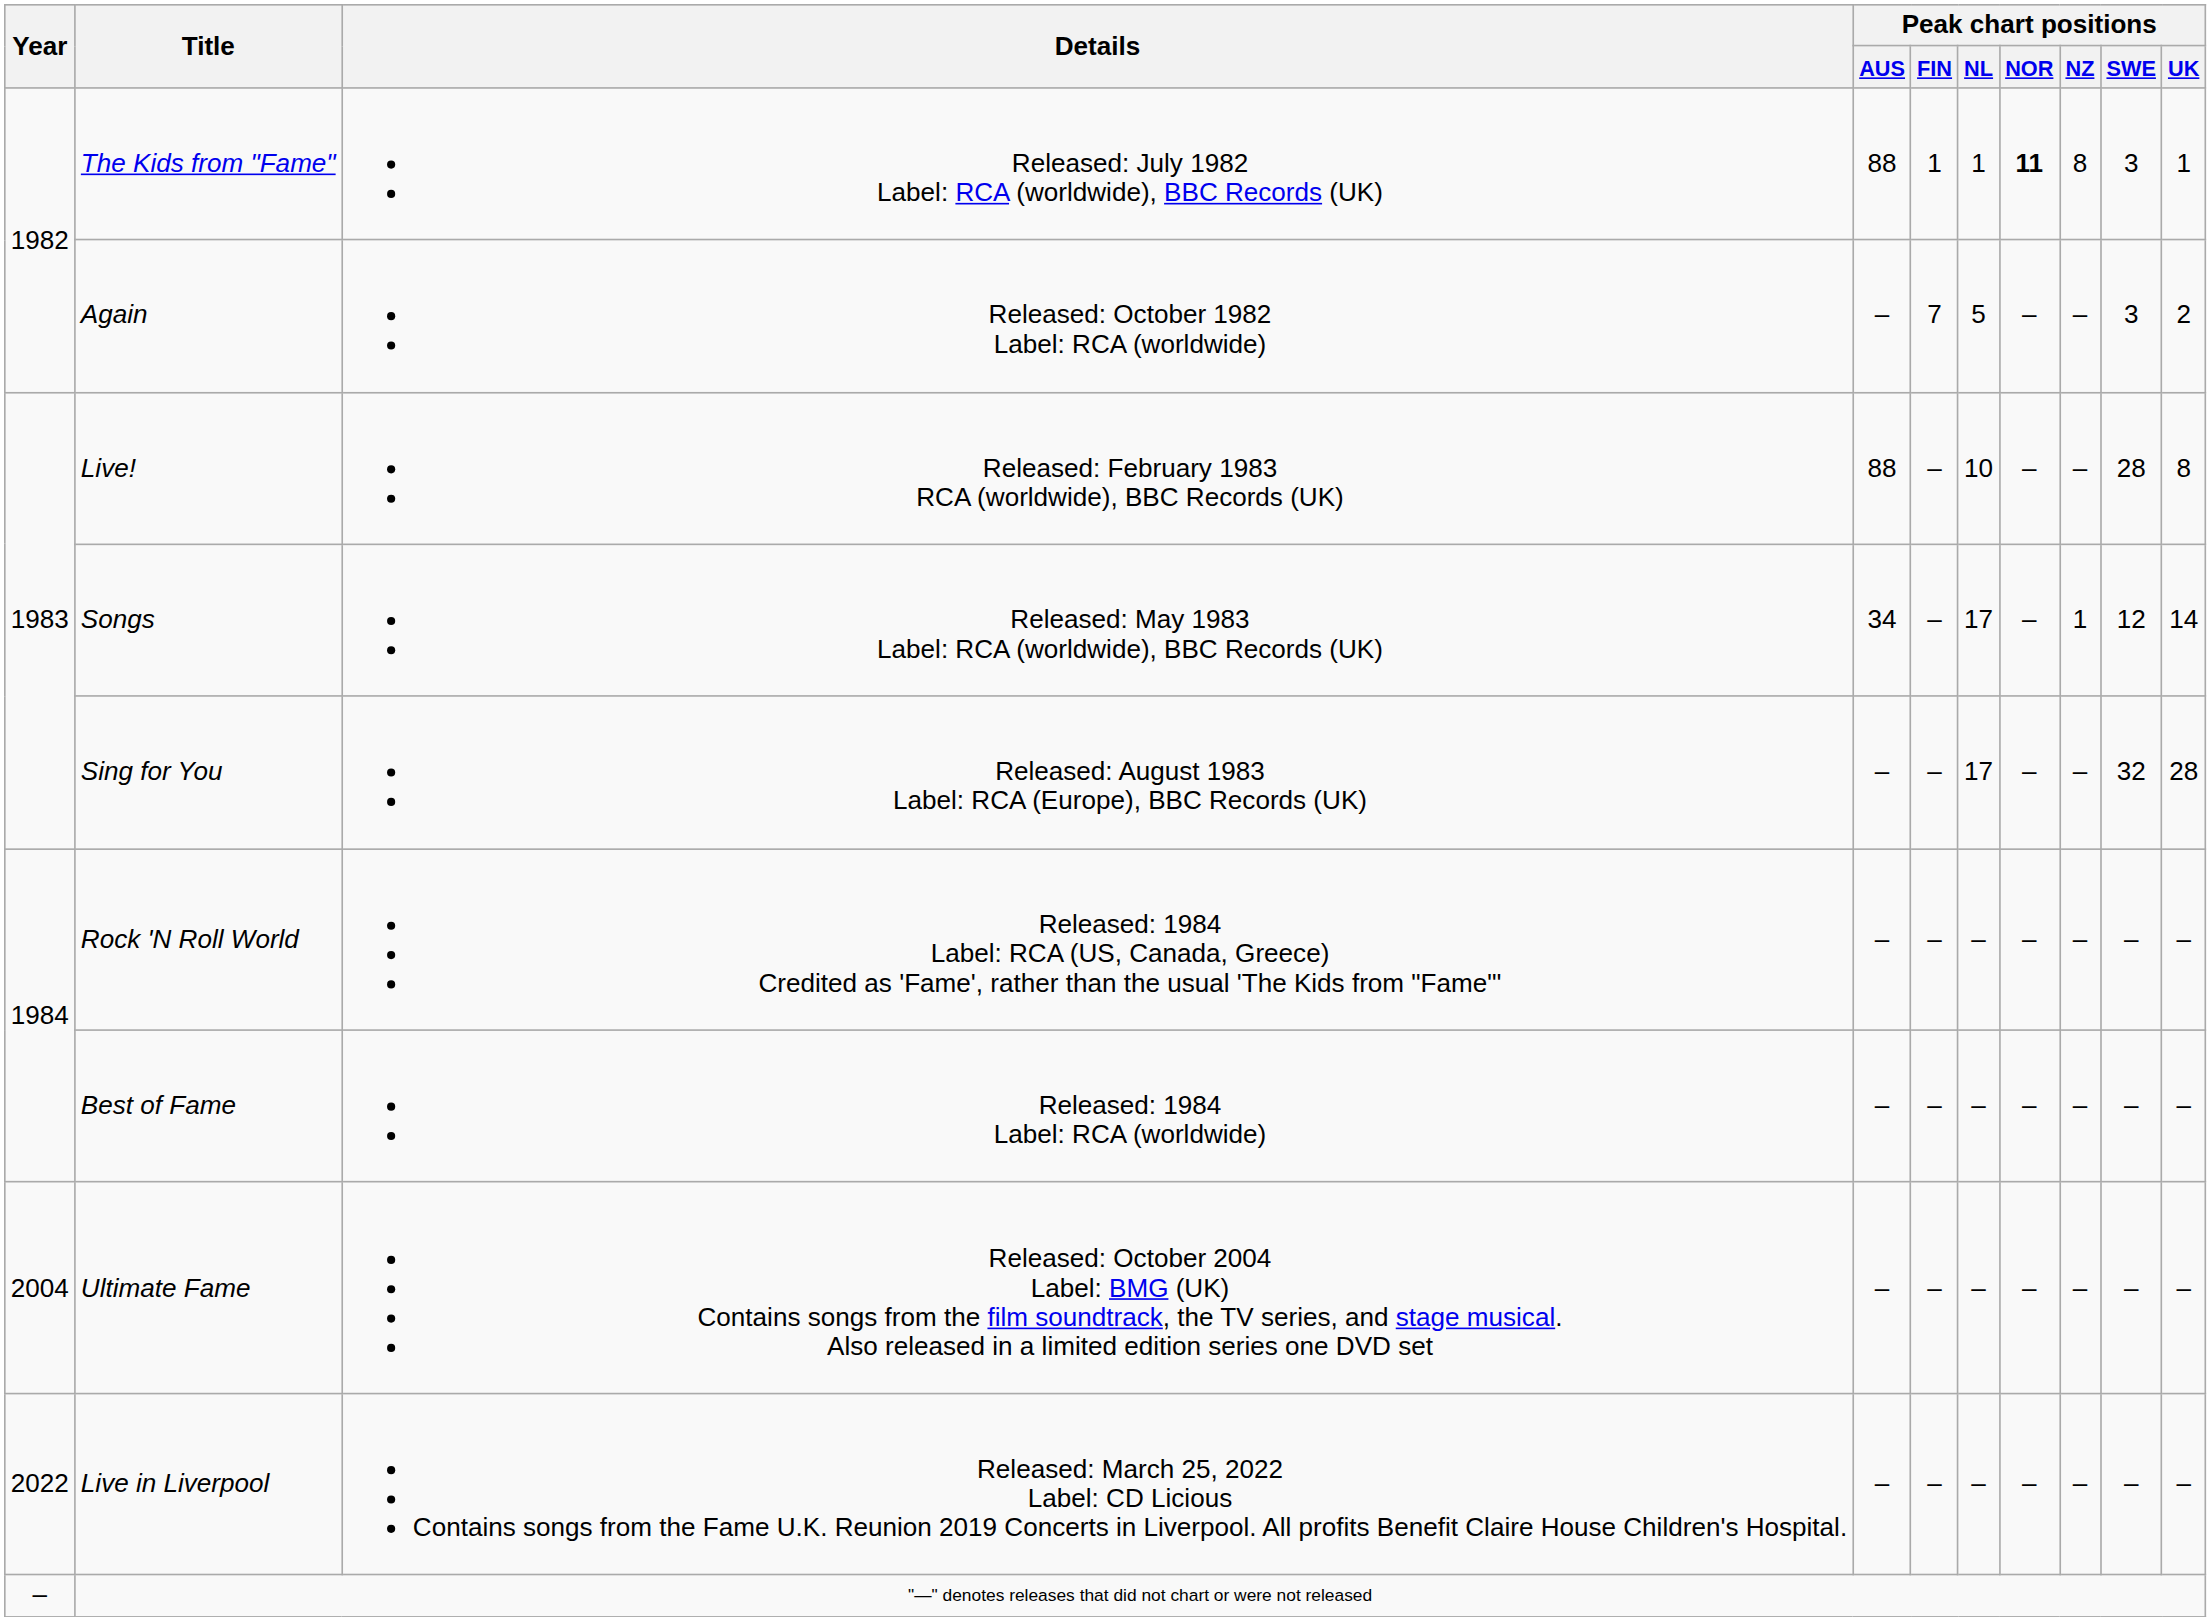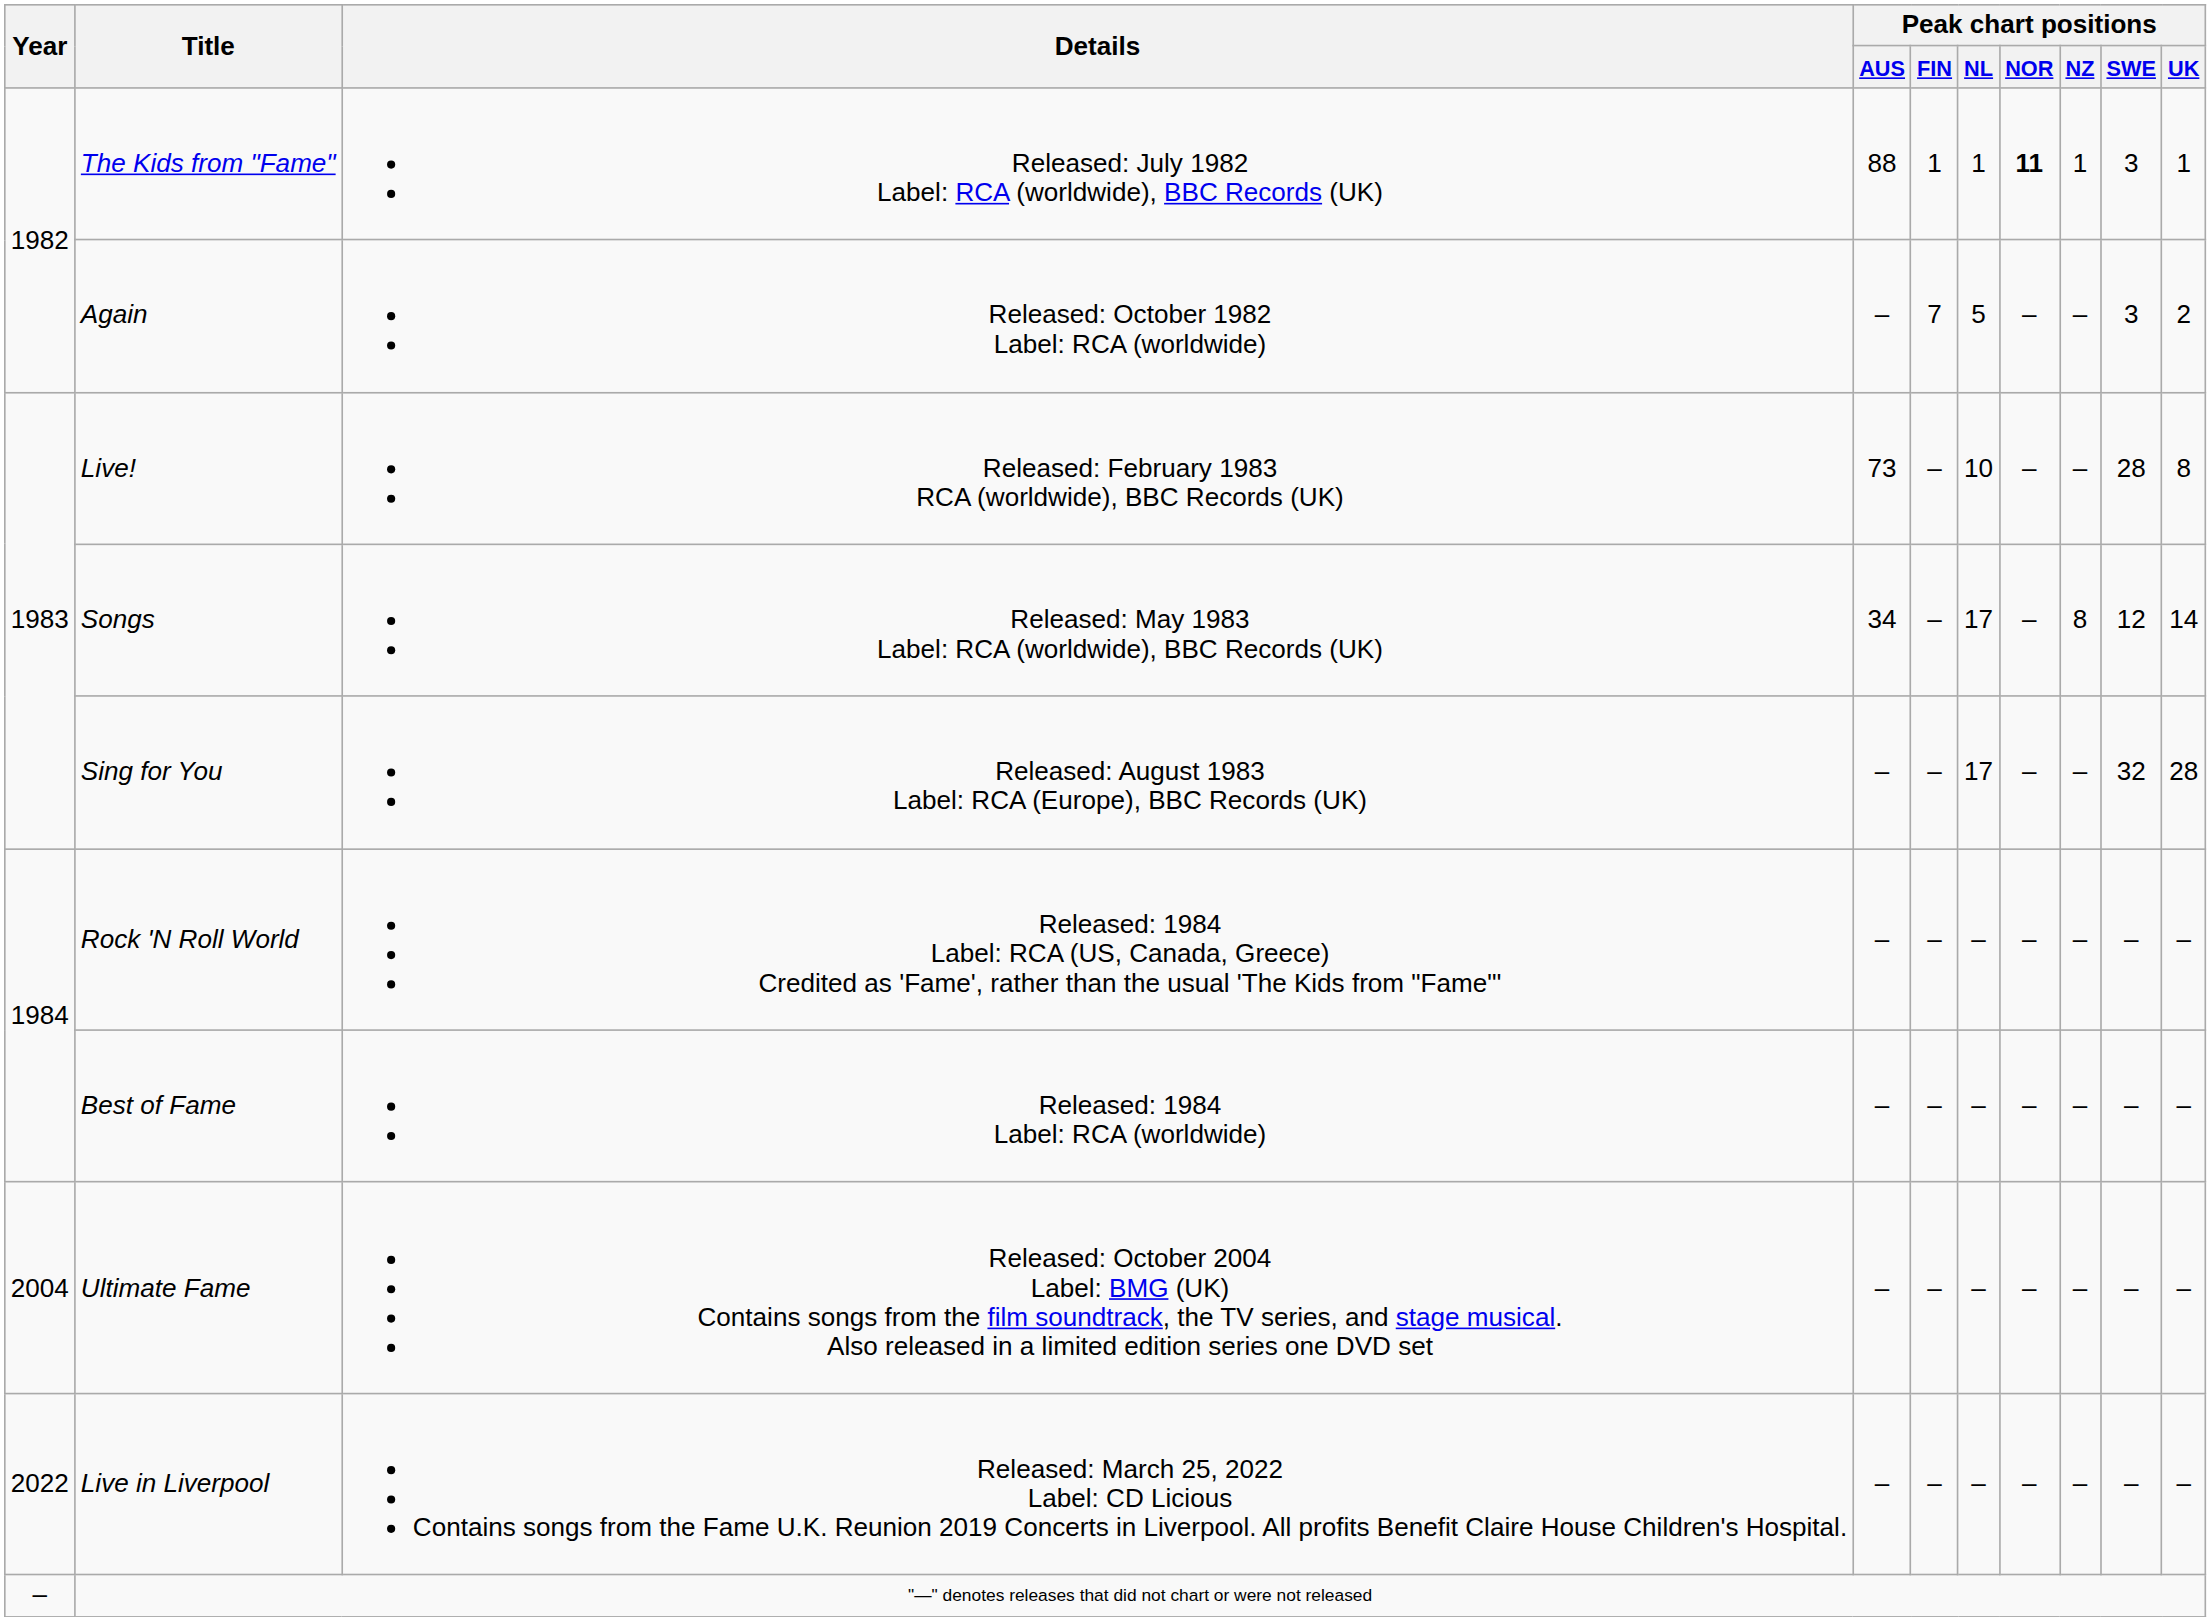The Kids from "Fame" | Peak chart positions / NZ: 8 -> 1
Live! | Peak chart positions / AUS: 88 -> 73
Songs | Peak chart positions / NZ: 1 -> 8
